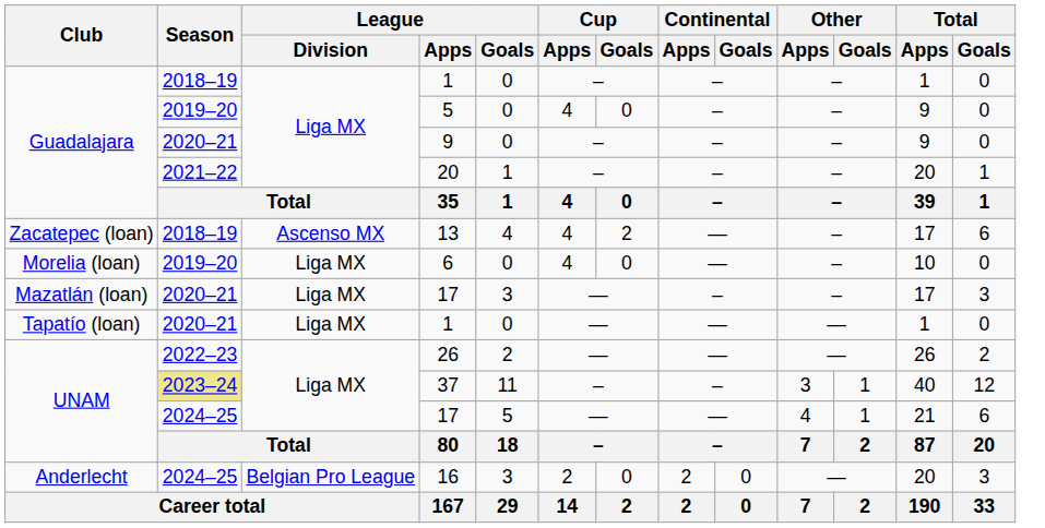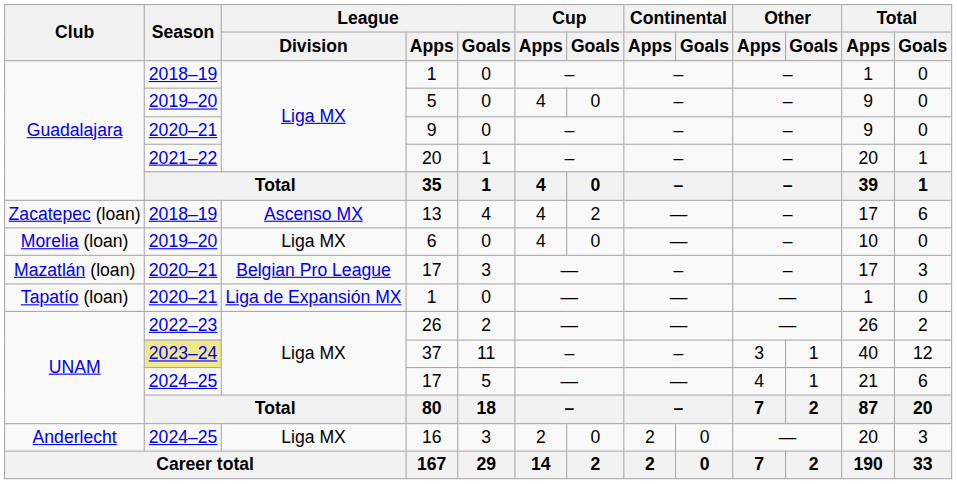Mazatlán (loan) / 17 | League / Division: Liga MX -> Belgian Pro League
Tapatío (loan) / 1 | League / Division: Liga MX -> Liga de Expansión MX
16 | League / Division: Belgian Pro League -> Liga MX
